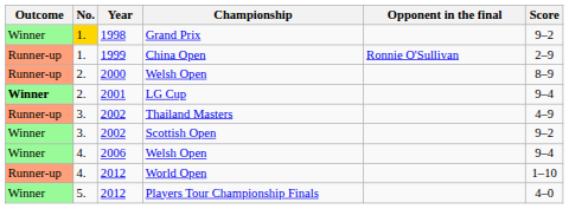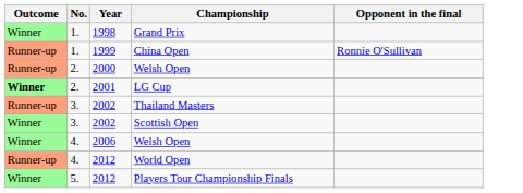- column: Score | 9–2 | 2–9 | 8–9 | 9–4 | 4–9 | 9–2 | 9–4 | 1–10 | 4–0
Grand Prix | No.: gold background -> no background
